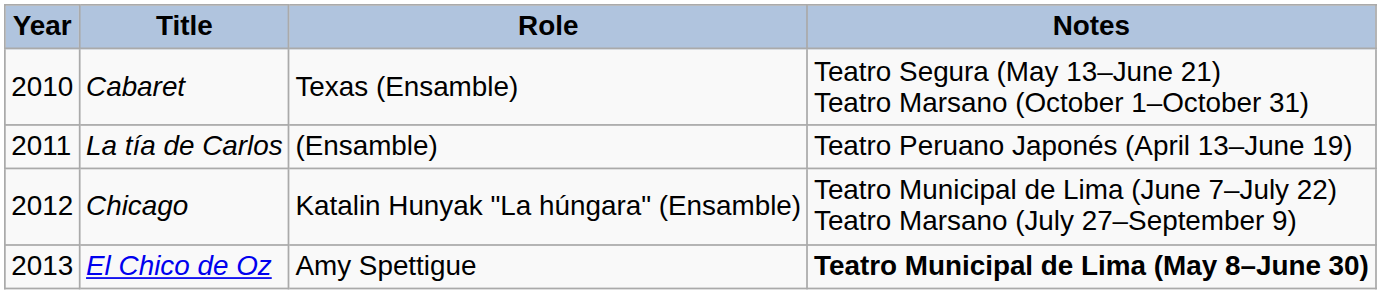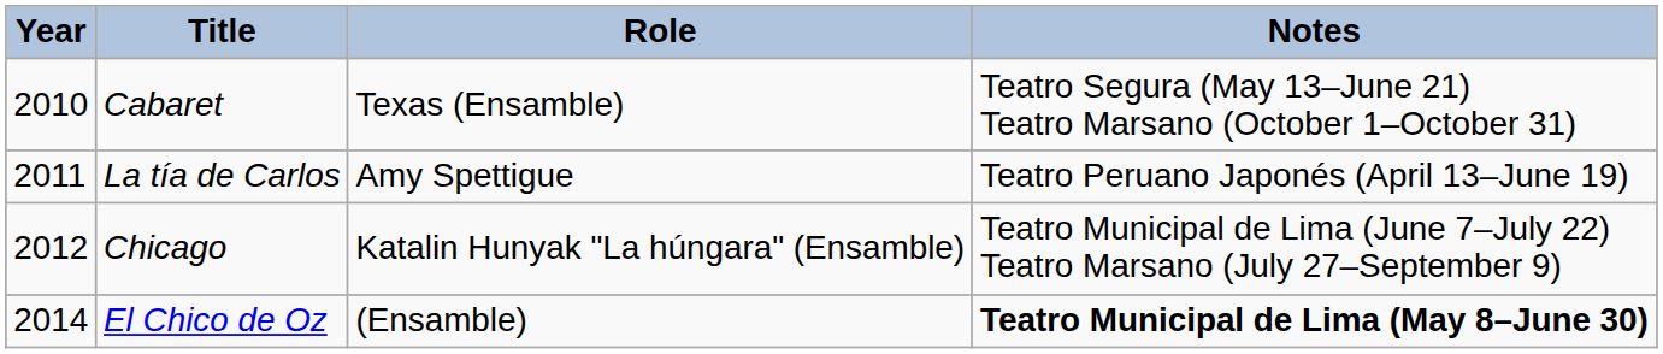La tía de Carlos | Role: (Ensamble) -> Amy Spettigue
El Chico de Oz | Year: 2013 -> 2014
El Chico de Oz | Role: Amy Spettigue -> (Ensamble)
